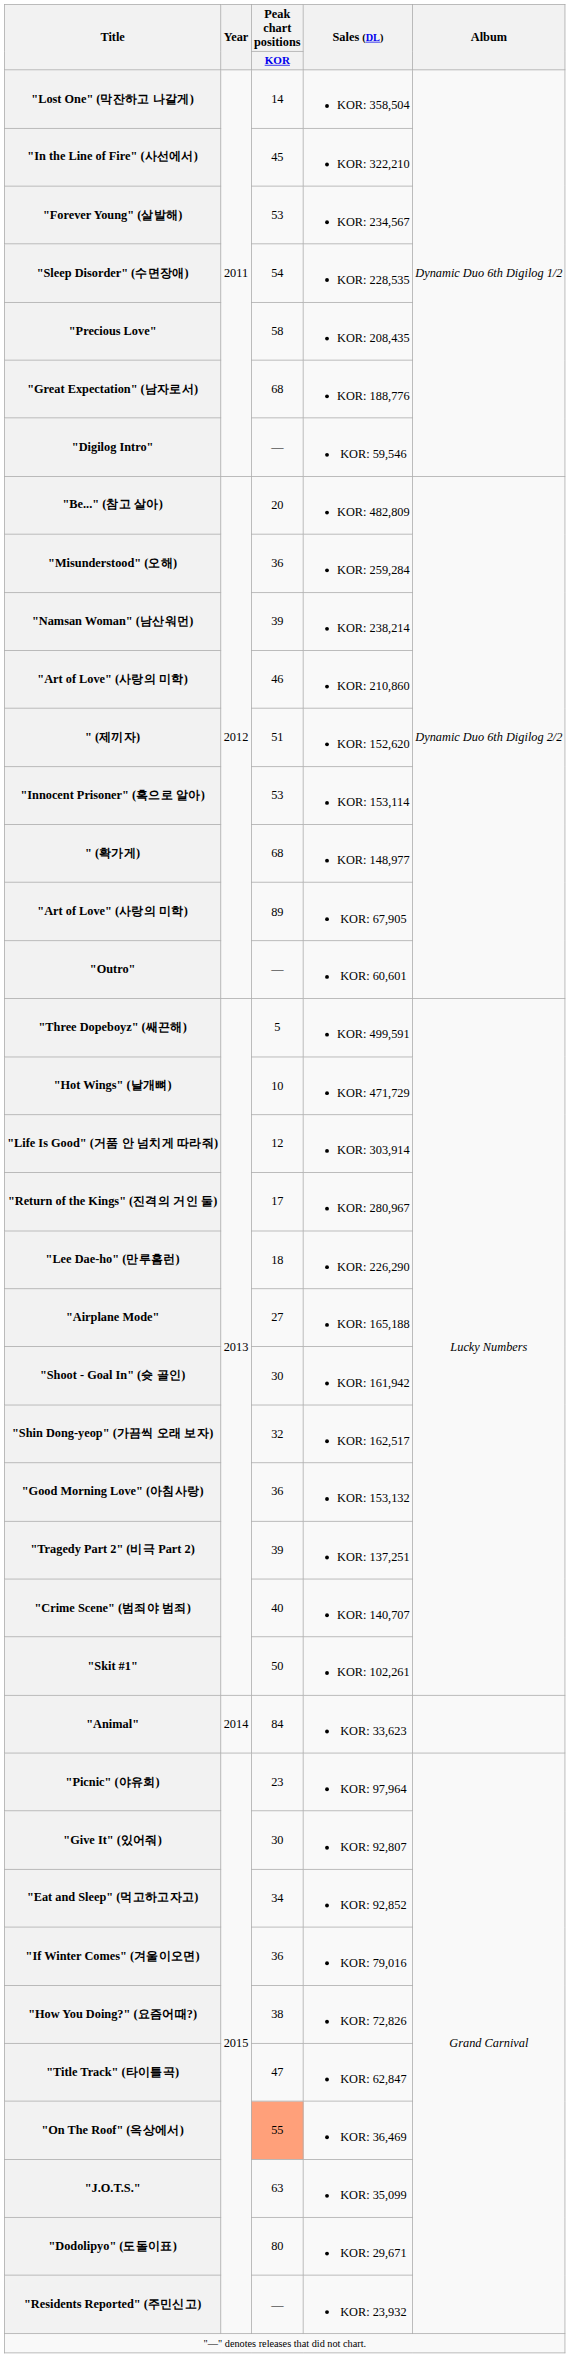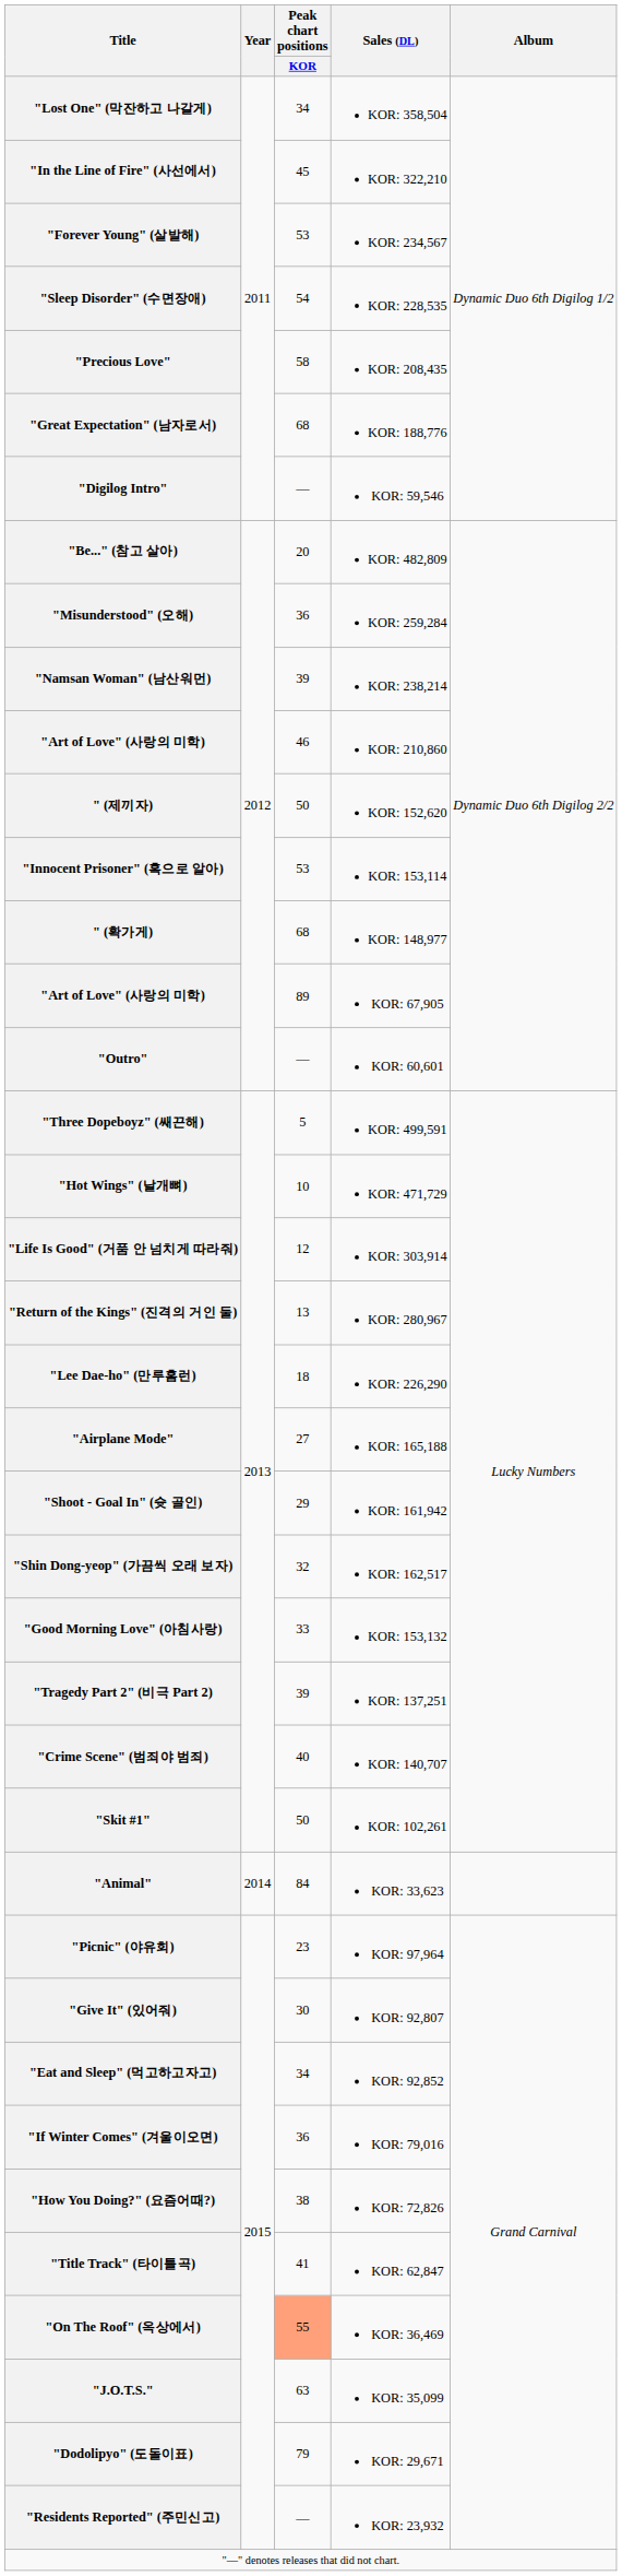"Lost One" (막잔하고 나갈게) | Peak chart positions / KOR: 14 -> 34
" (제끼자) | Peak chart positions / KOR: 51 -> 50
"Return of the Kings" (진격의 거인 둘) | Peak chart positions / KOR: 17 -> 13
"Shoot - Goal In" (슛 골인) | Peak chart positions / KOR: 30 -> 29
"Good Morning Love" (아침사랑) | Peak chart positions / KOR: 36 -> 33
"Title Track" (타이틀곡) | Peak chart positions / KOR: 47 -> 41
"Dodolipyo" (도돌이표) | Peak chart positions / KOR: 80 -> 79
